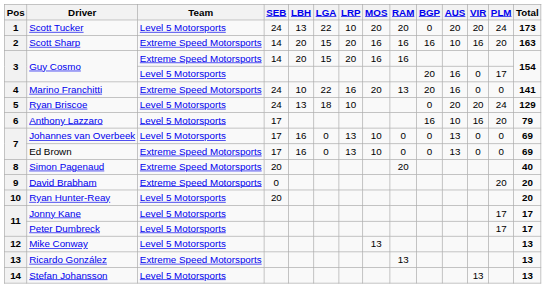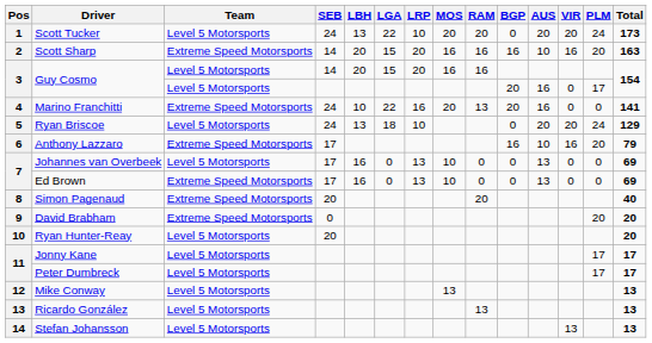Guy Cosmo / 14 | Team: Extreme Speed Motorsports -> Level 5 Motorsports
Anthony Lazzaro | Team: Level 5 Motorsports -> Extreme Speed Motorsports
Ricardo González | Team: Extreme Speed Motorsports -> Level 5 Motorsports
